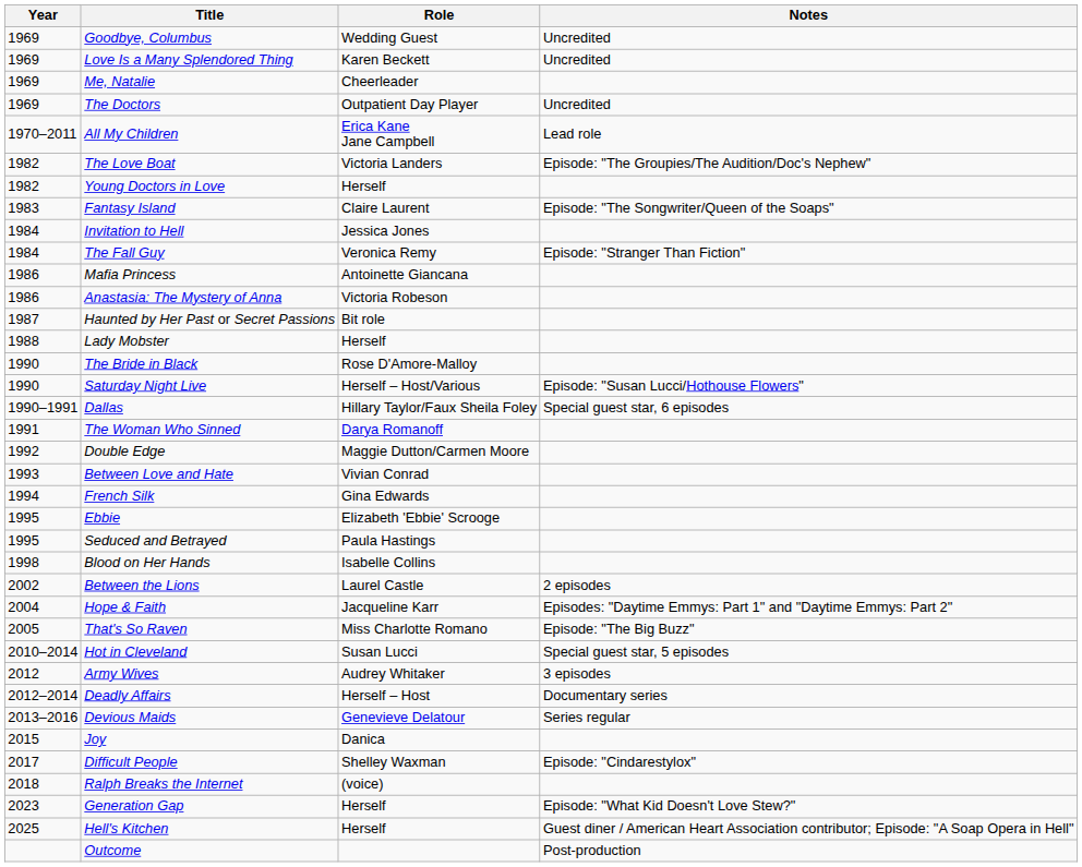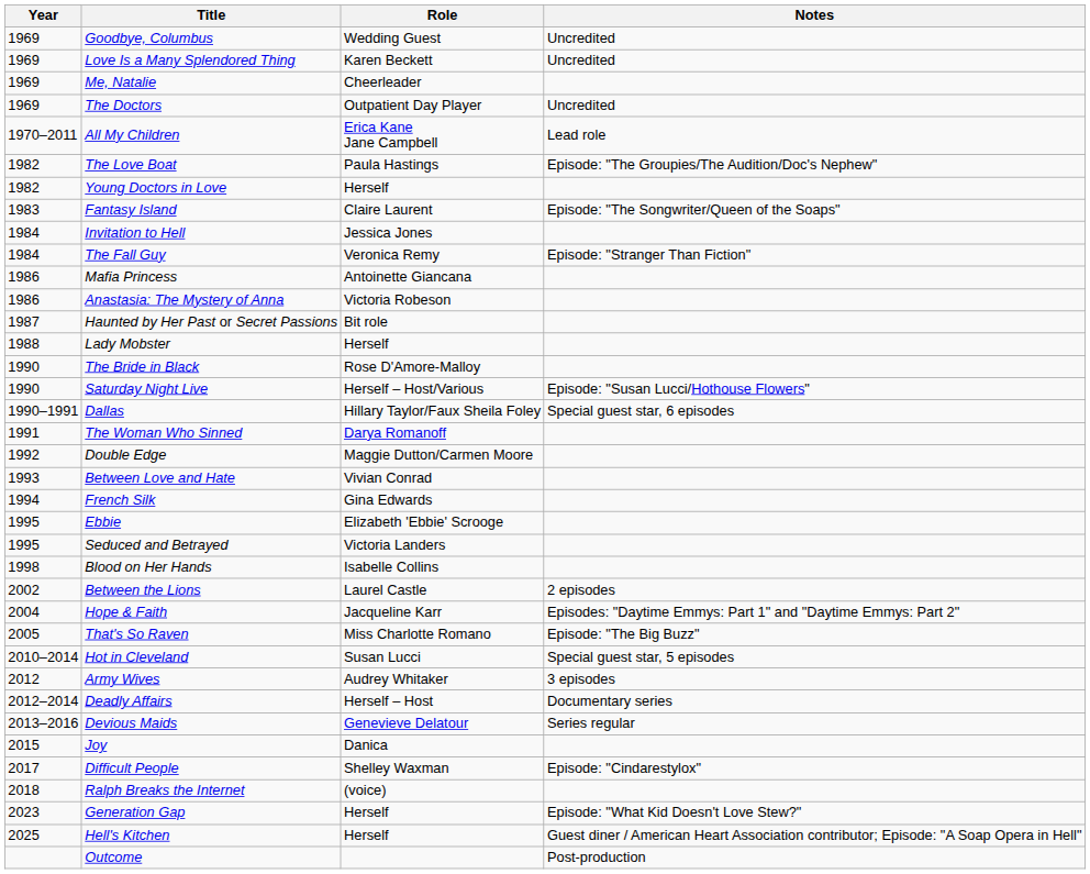The Love Boat | Role: Victoria Landers -> Paula Hastings
Seduced and Betrayed | Role: Paula Hastings -> Victoria Landers
